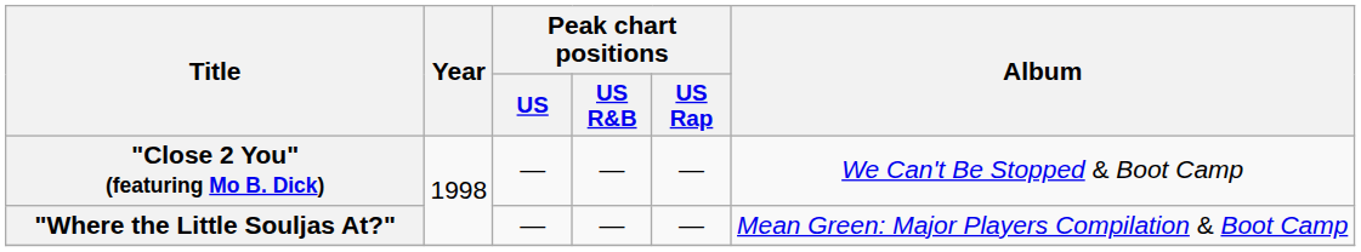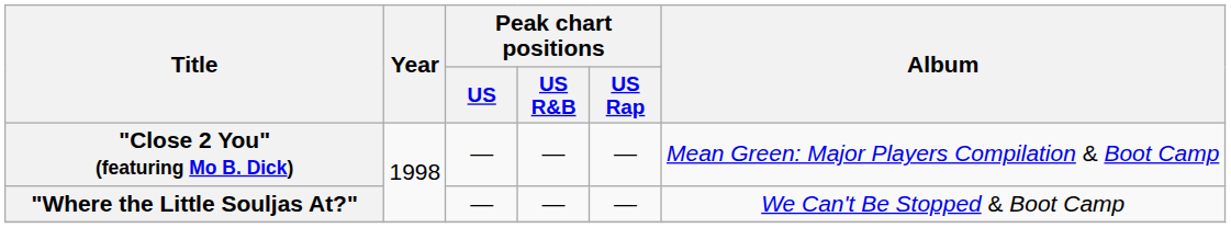"Close 2 You" (featuring Mo B. Dick) | Album: We Can't Be Stopped & Boot Camp -> Mean Green: Major Players Compilation & Boot Camp
"Where the Little Souljas At?" | Album: Mean Green: Major Players Compilation & Boot Camp -> We Can't Be Stopped & Boot Camp
